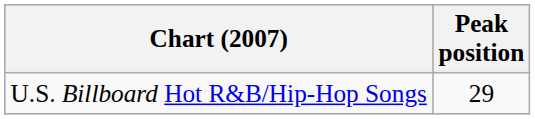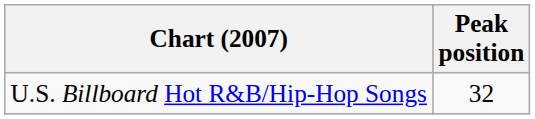U.S. Billboard Hot R&B/Hip-Hop Songs | Peak position: 29 -> 32
